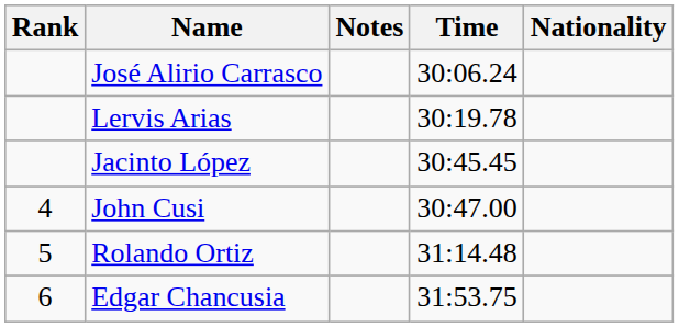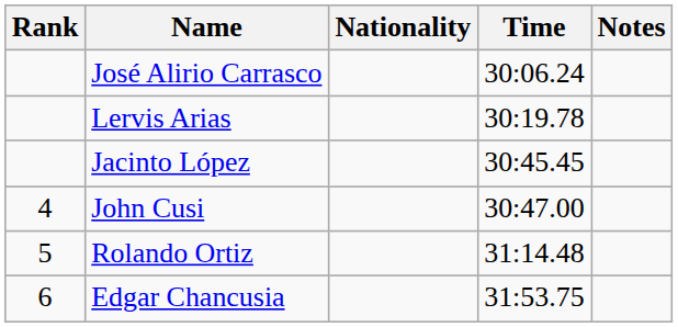columns swapped: Nationality <-> Notes
